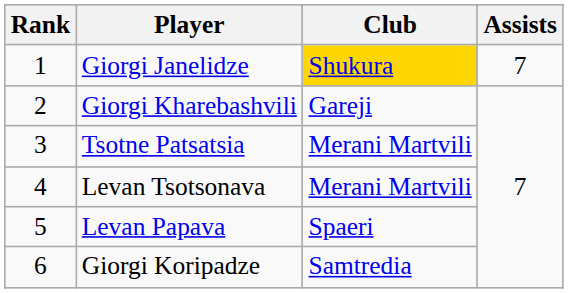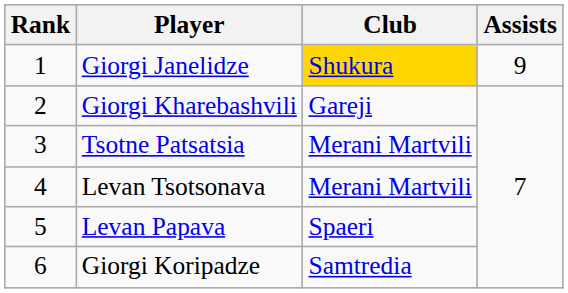Giorgi Janelidze | Assists: 7 -> 9
